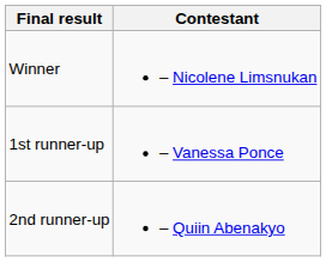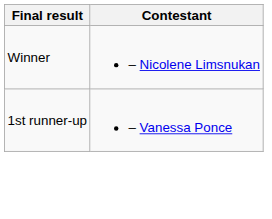- row: 2nd runner-up | – Quiin Abenakyo
